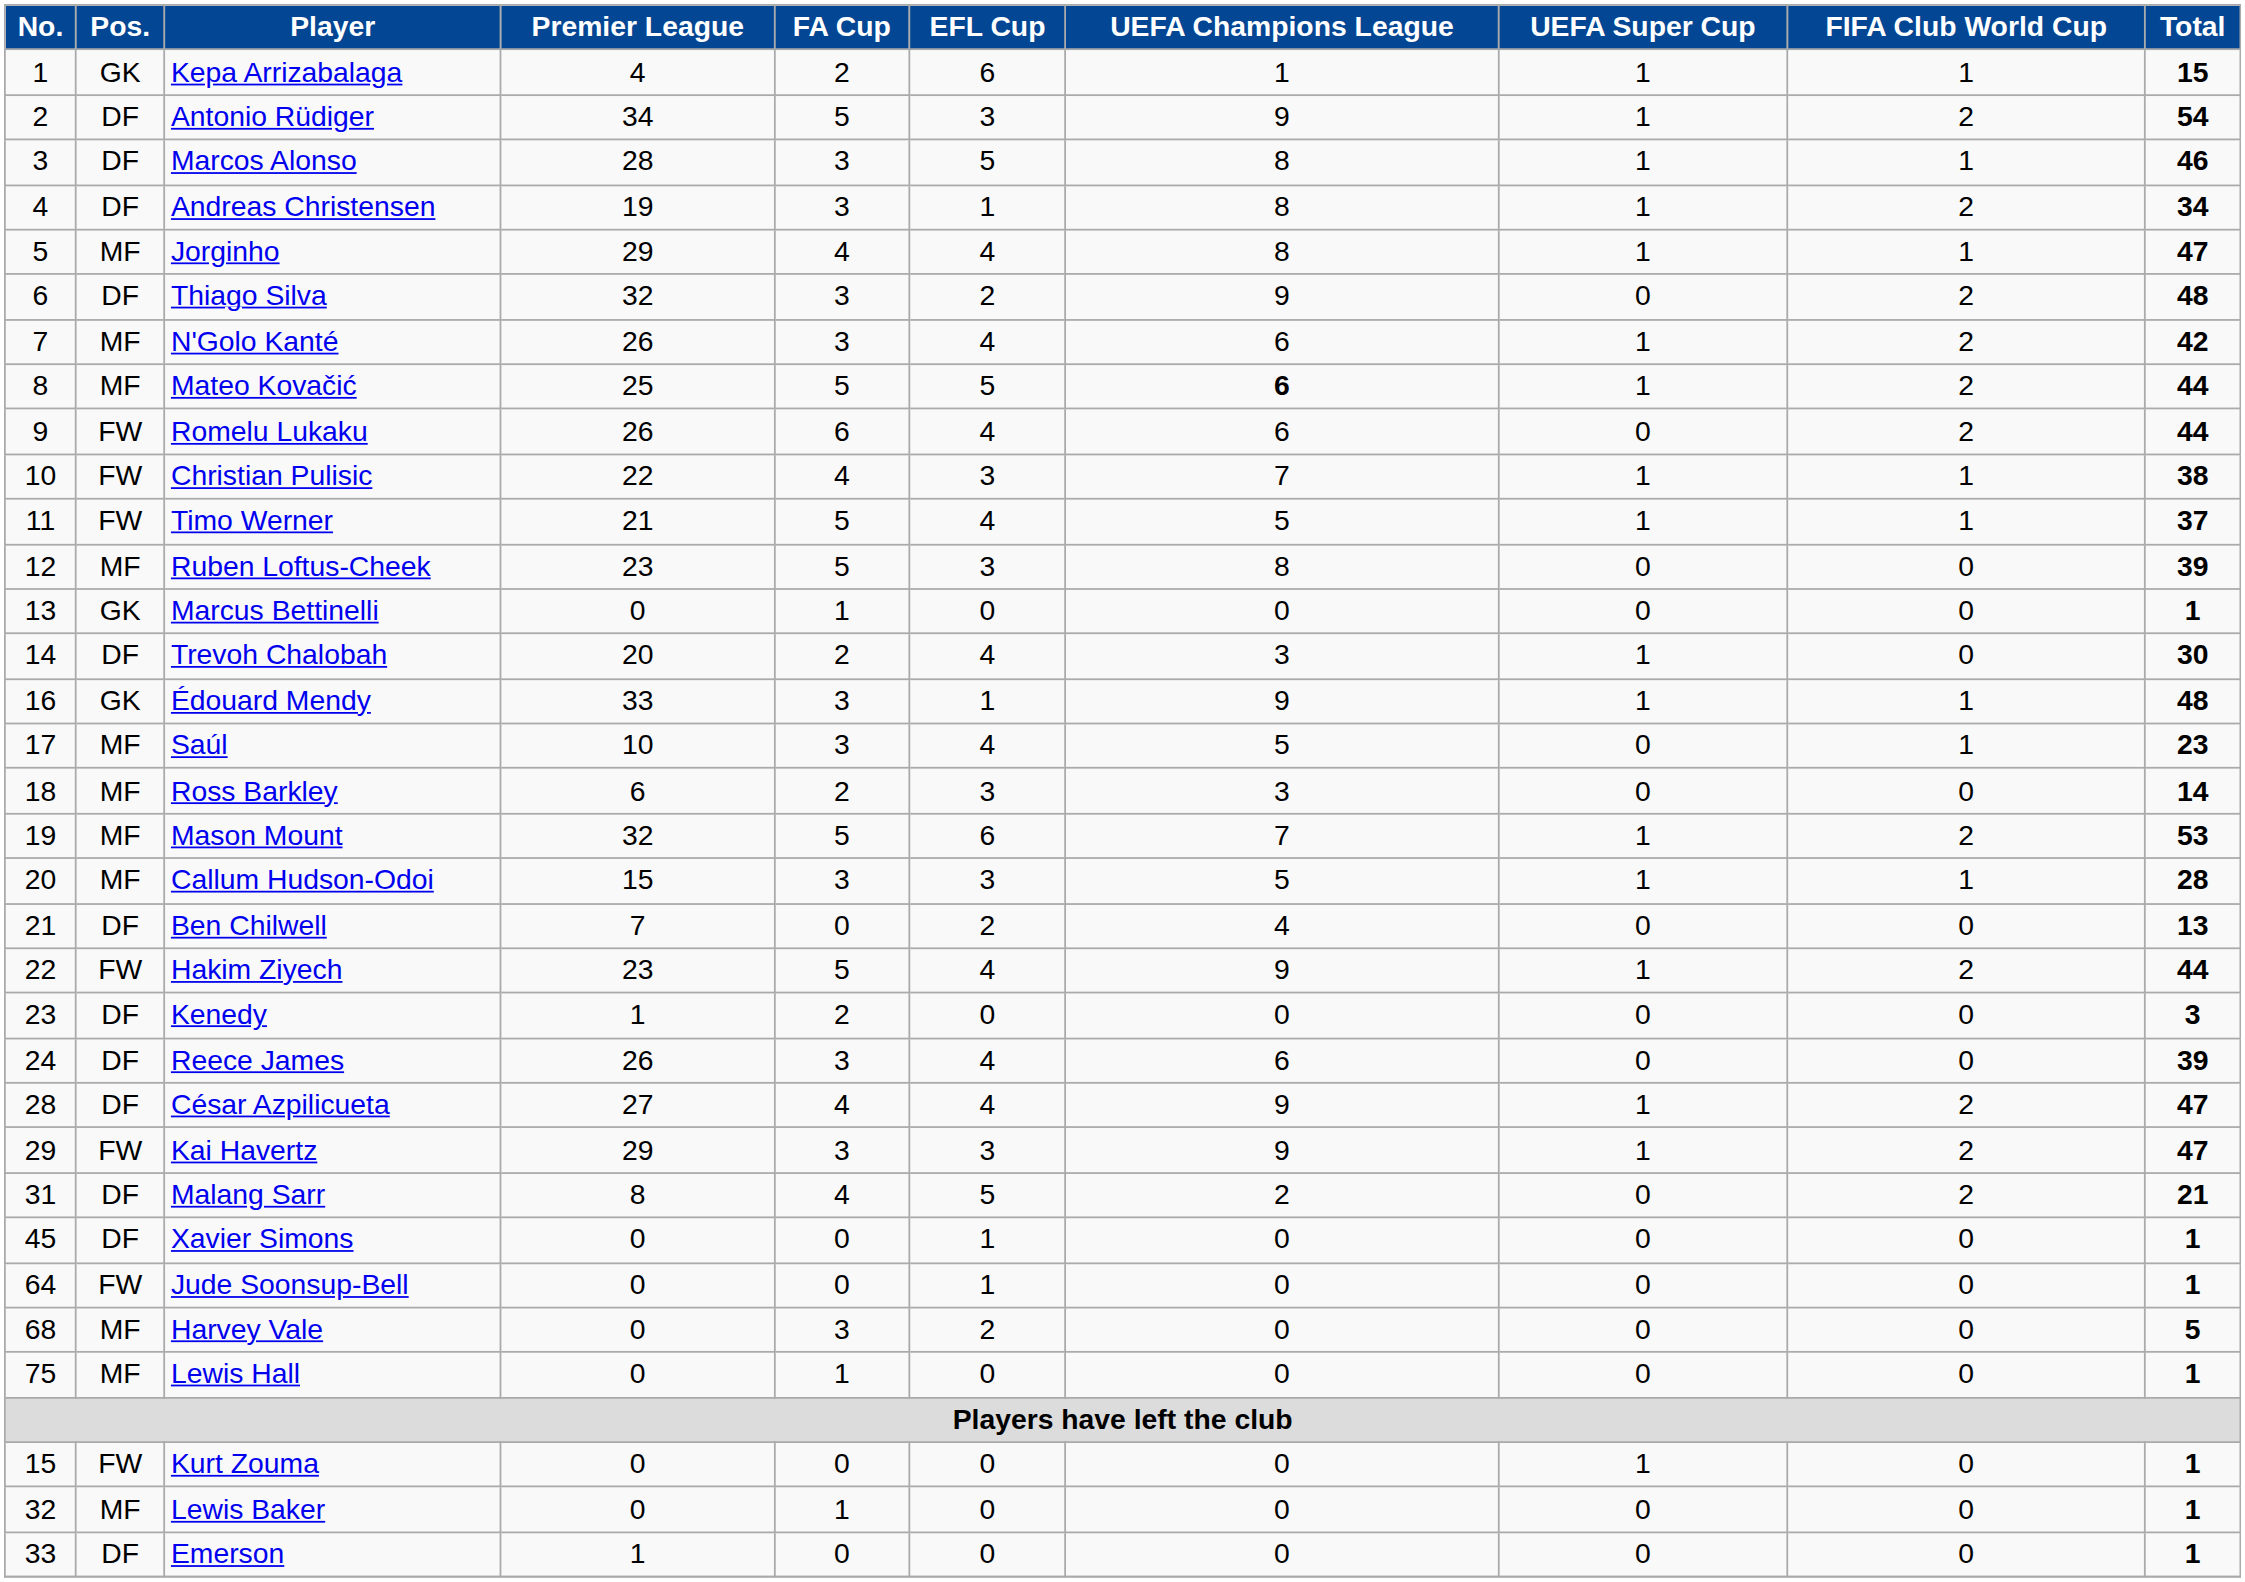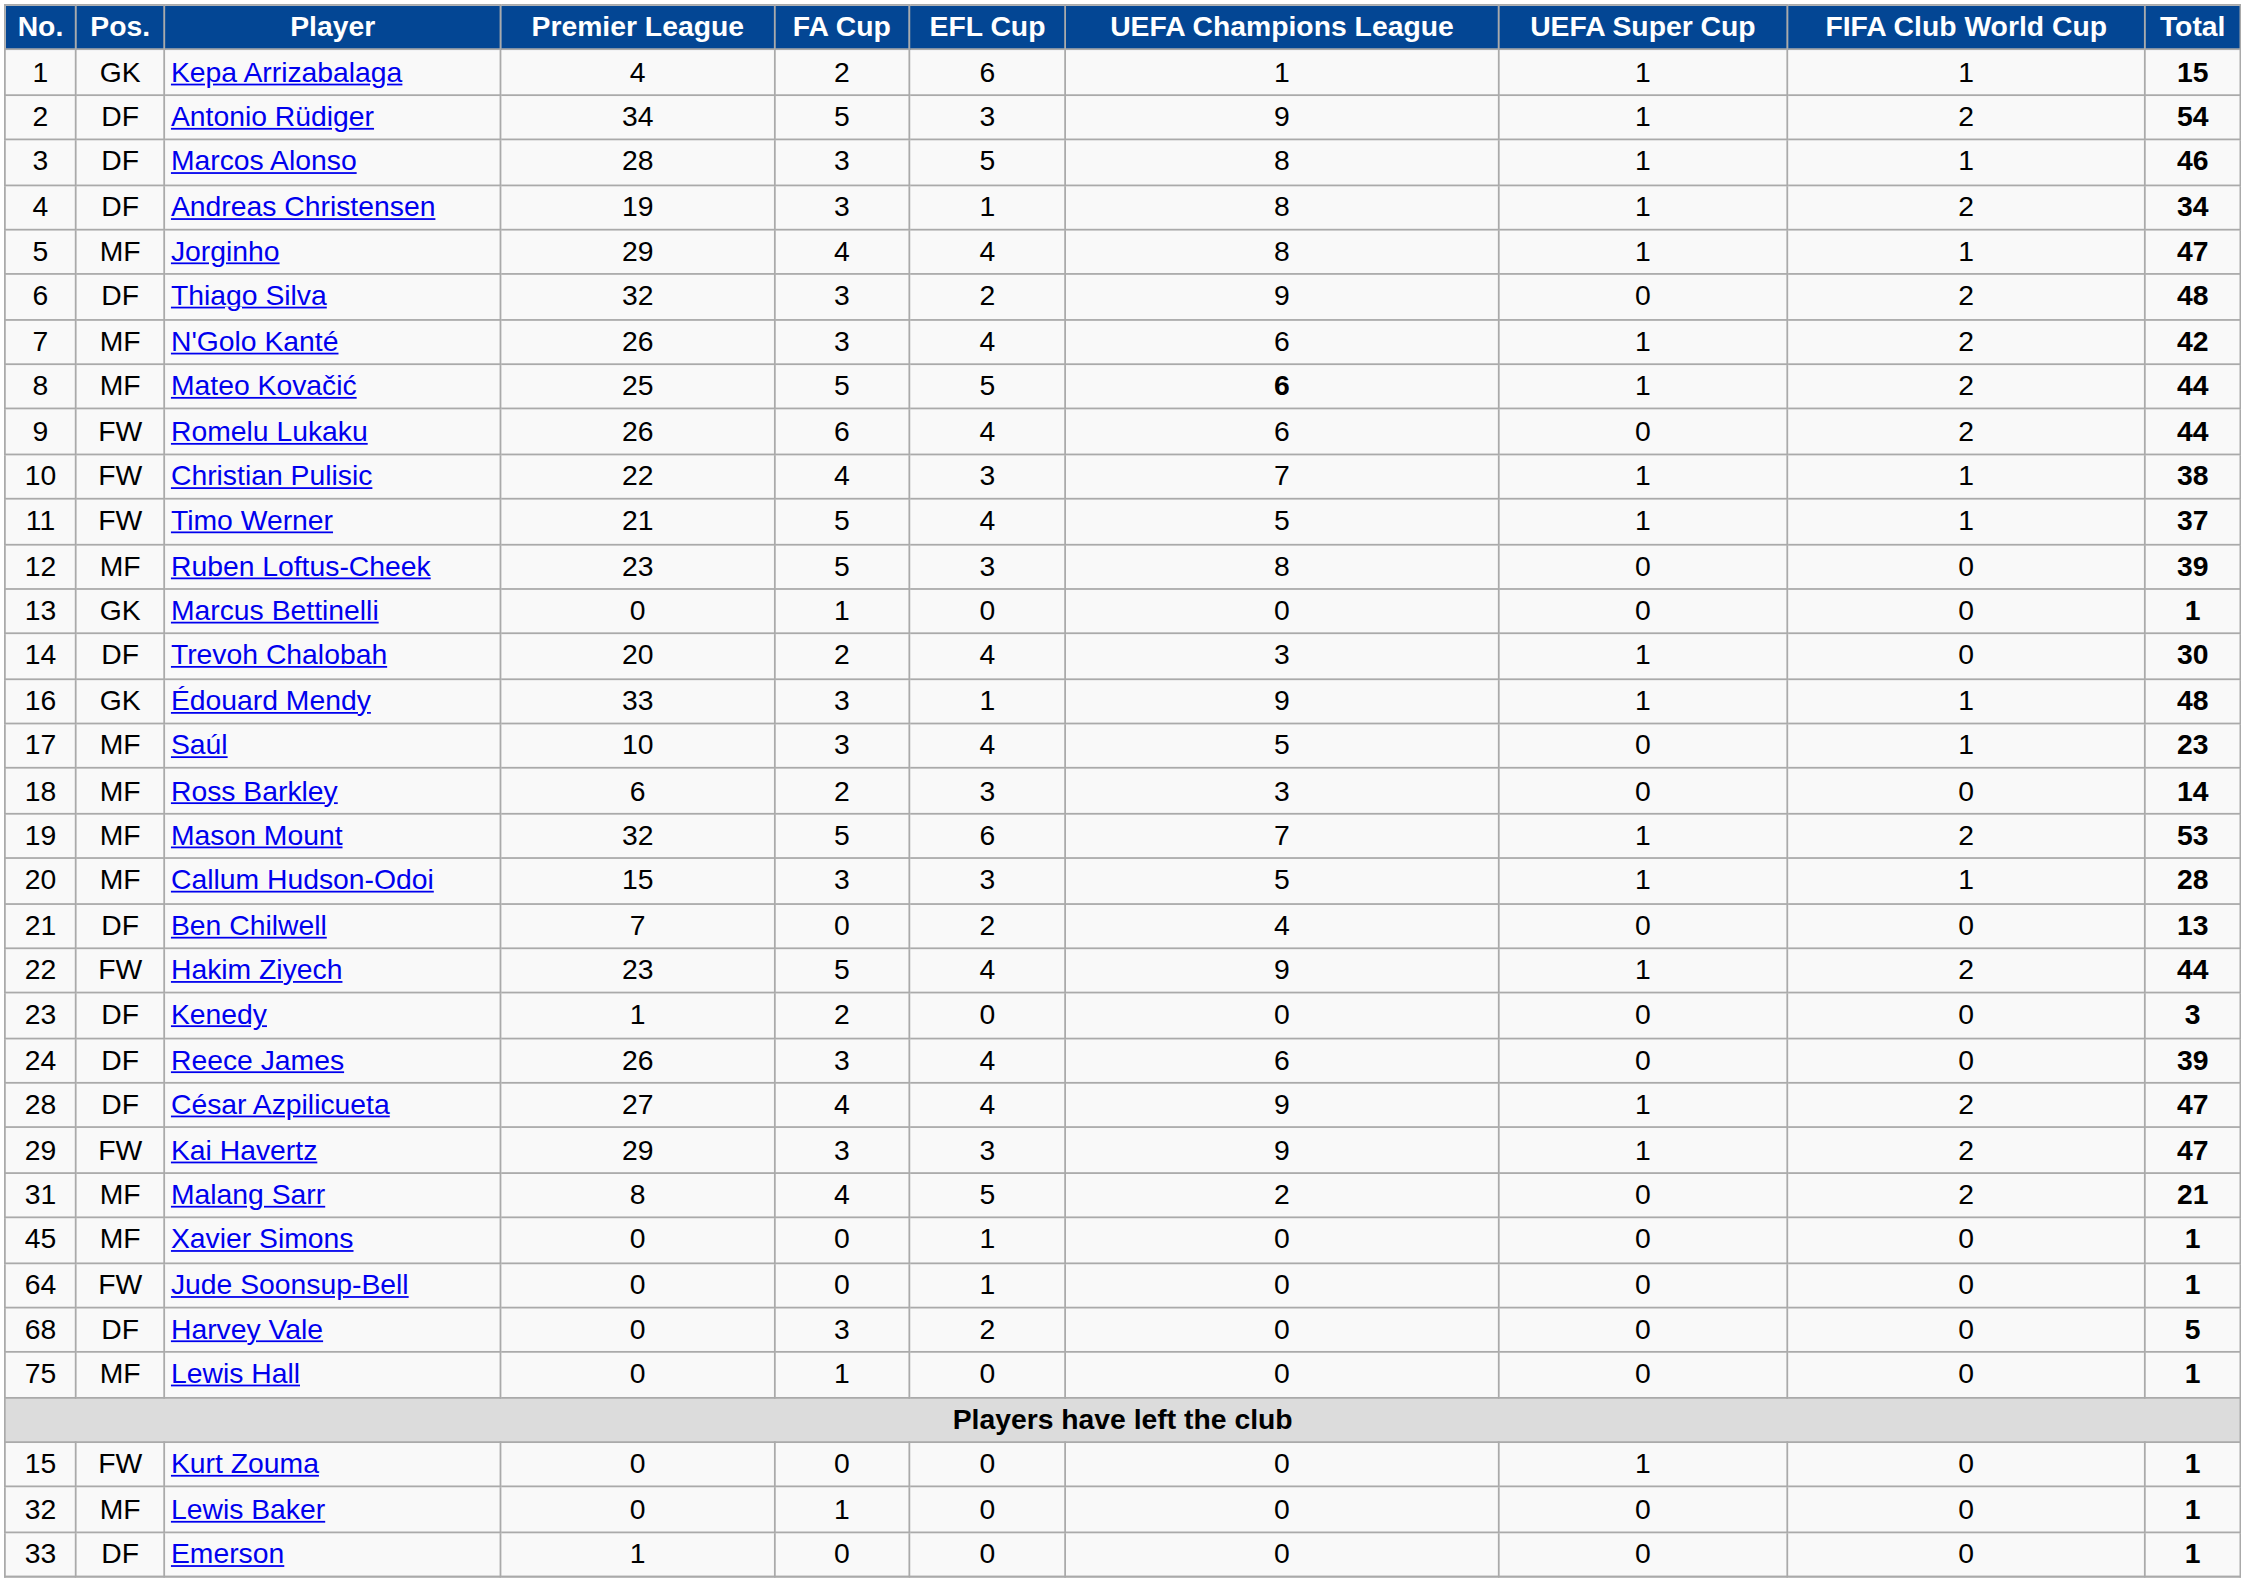Malang Sarr | Pos.: DF -> MF
Xavier Simons | Pos.: DF -> MF
Harvey Vale | Pos.: MF -> DF
